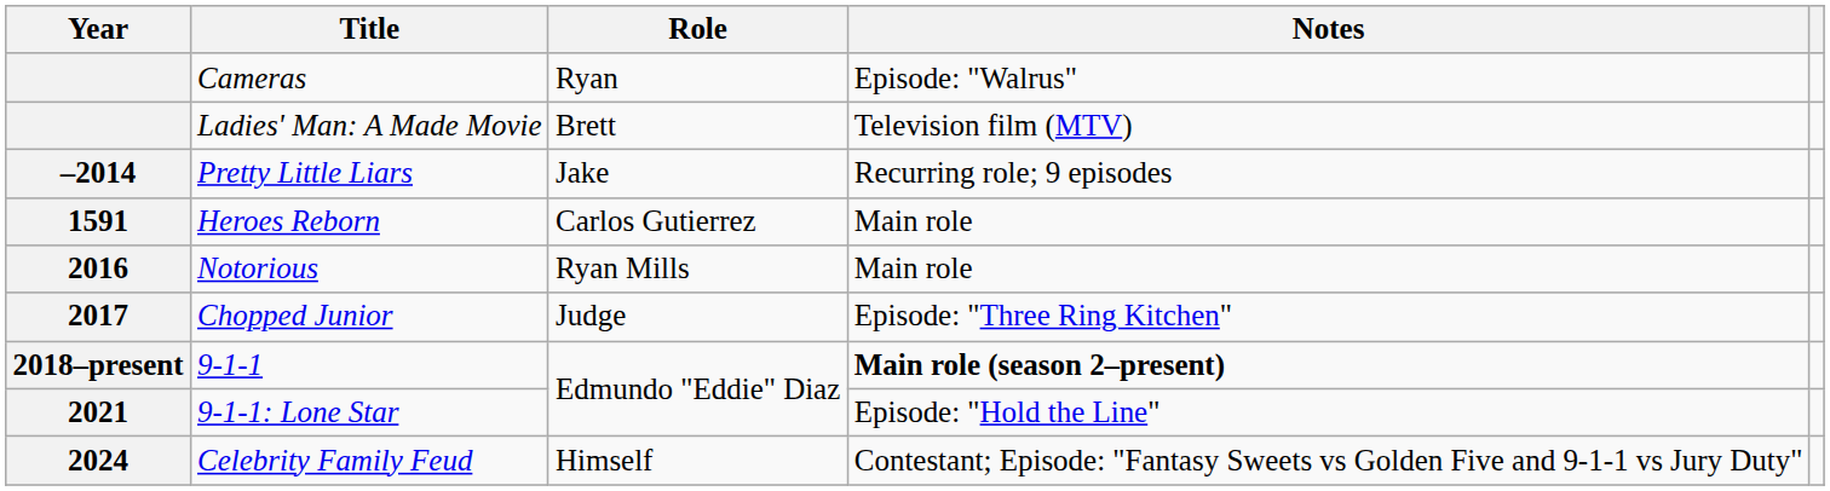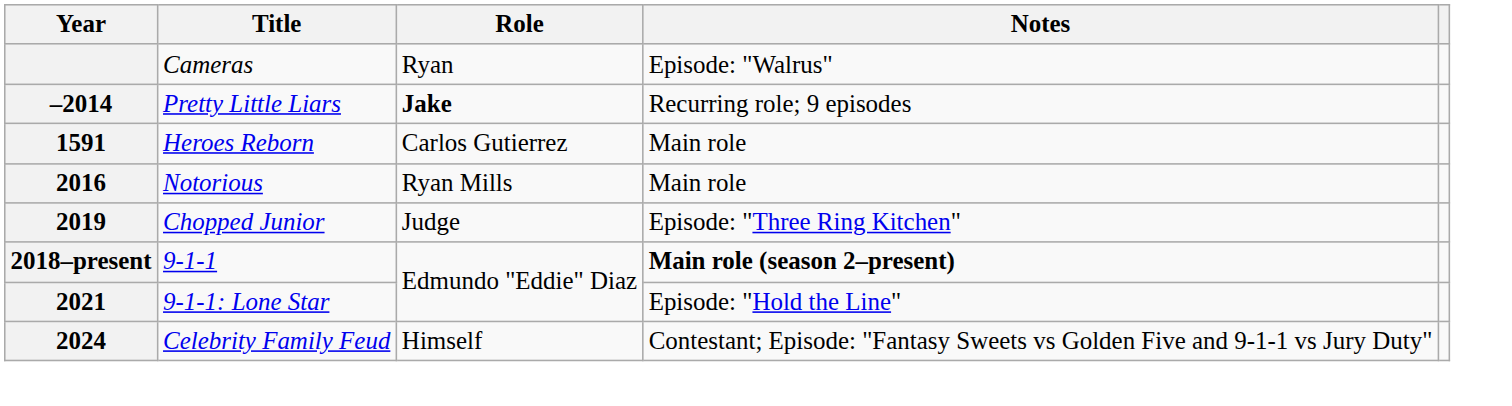- row: Ladies' Man: A Made Movie | Brett | Television film (MTV)
Pretty Little Liars | Role: normal -> bold
Chopped Junior | Year: 2017 -> 2019
